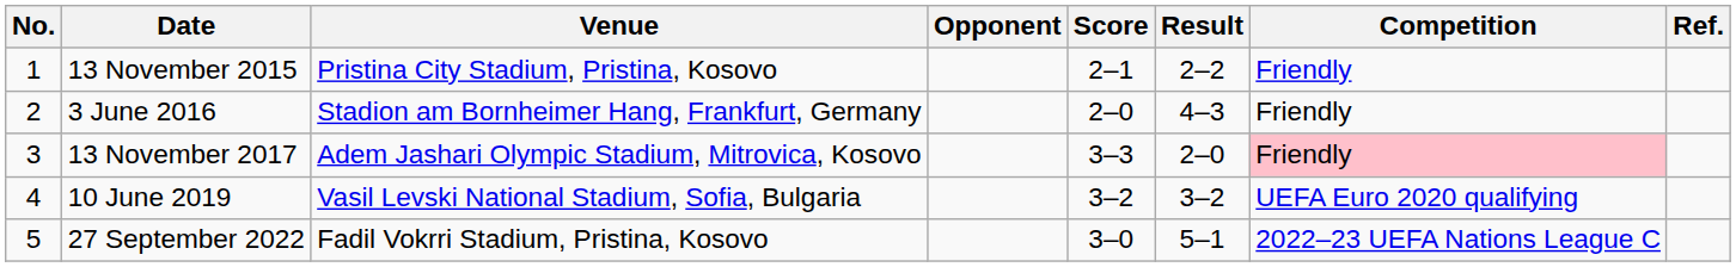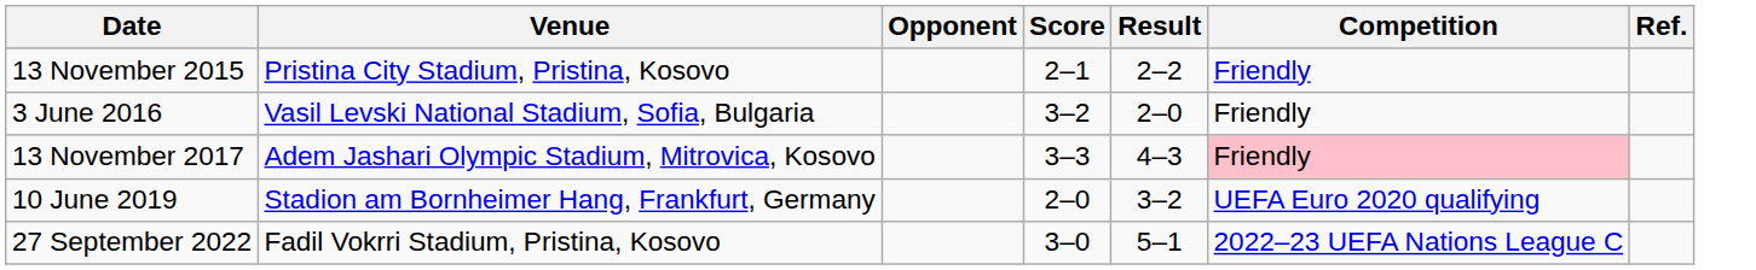- column: No. | 1 | 2 | 3 | 4 | 5
3 June 2016 | Venue: Stadion am Bornheimer Hang, Frankfurt, Germany -> Vasil Levski National Stadium, Sofia, Bulgaria
3 June 2016 | Score: 2–0 -> 3–2
3 June 2016 | Result: 4–3 -> 2–0
13 November 2017 | Result: 2–0 -> 4–3
10 June 2019 | Venue: Vasil Levski National Stadium, Sofia, Bulgaria -> Stadion am Bornheimer Hang, Frankfurt, Germany
10 June 2019 | Score: 3–2 -> 2–0
